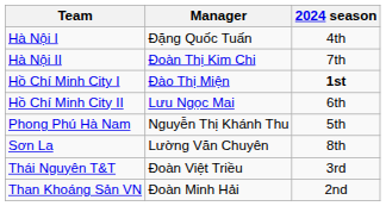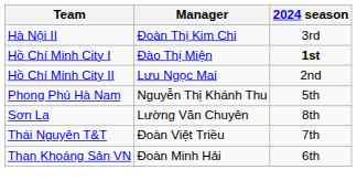- row: Hà Nội I | Đặng Quốc Tuấn | 4th
Hà Nội II | 2024 season: 7th -> 3rd
Hồ Chí Minh City II | 2024 season: 6th -> 2nd
Thái Nguyên T&T | 2024 season: 3rd -> 7th
Than Khoáng Sản VN | 2024 season: 2nd -> 6th
